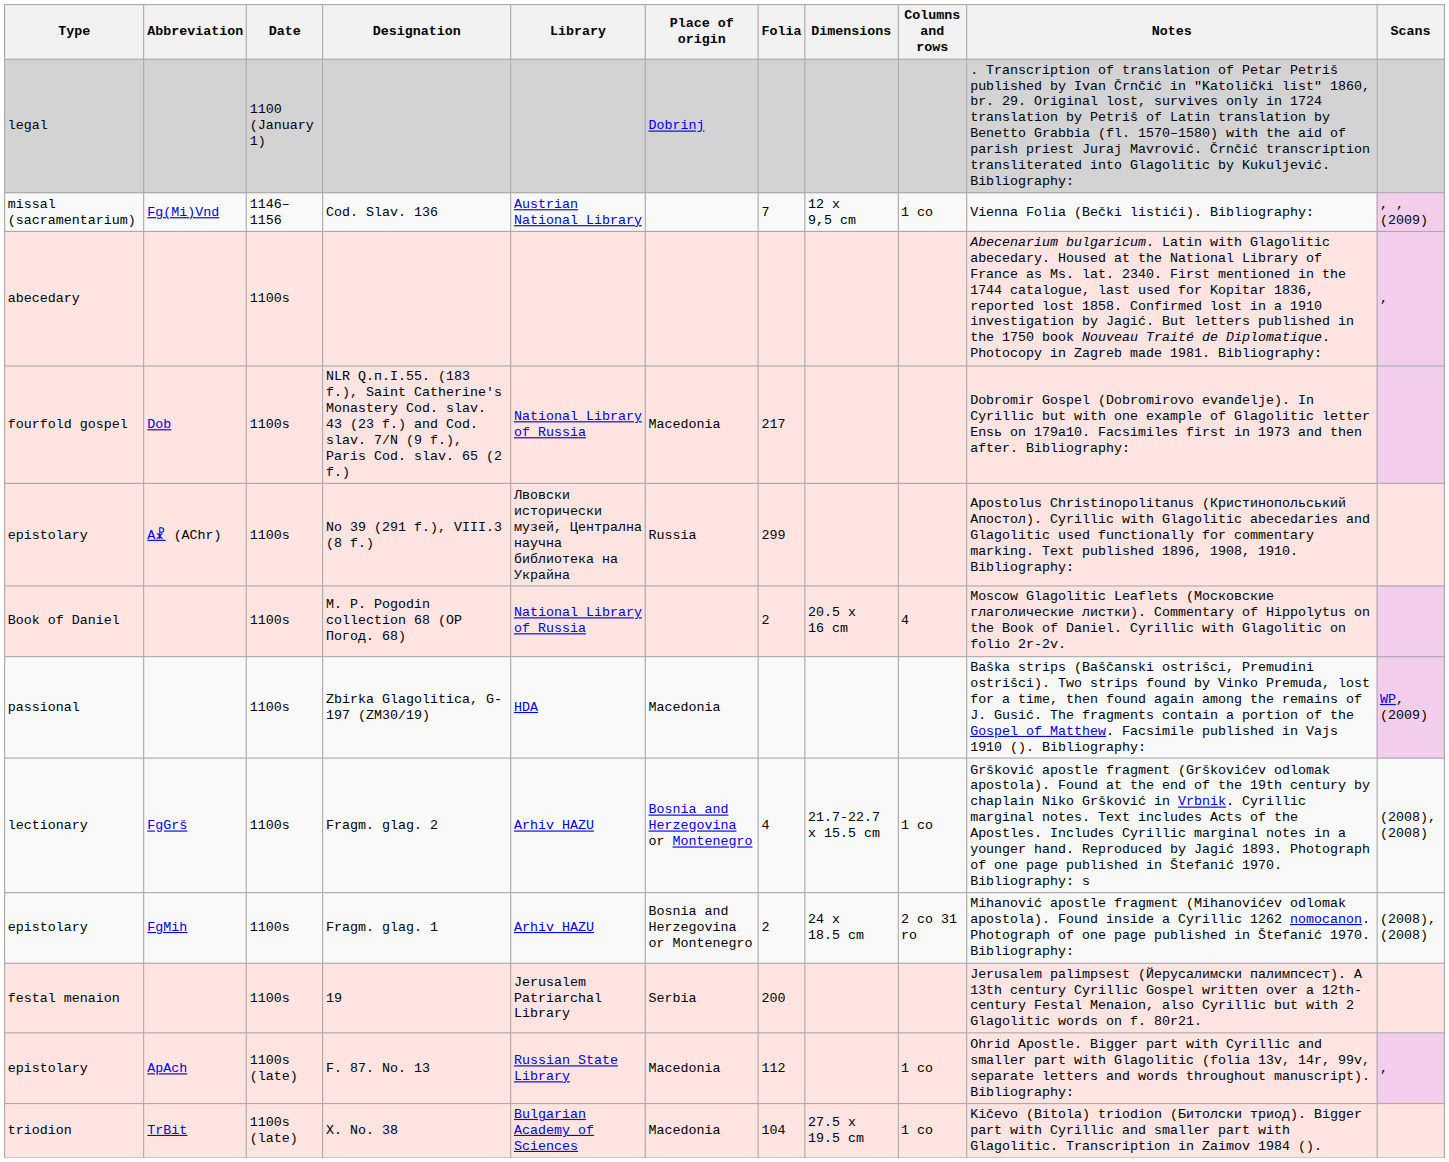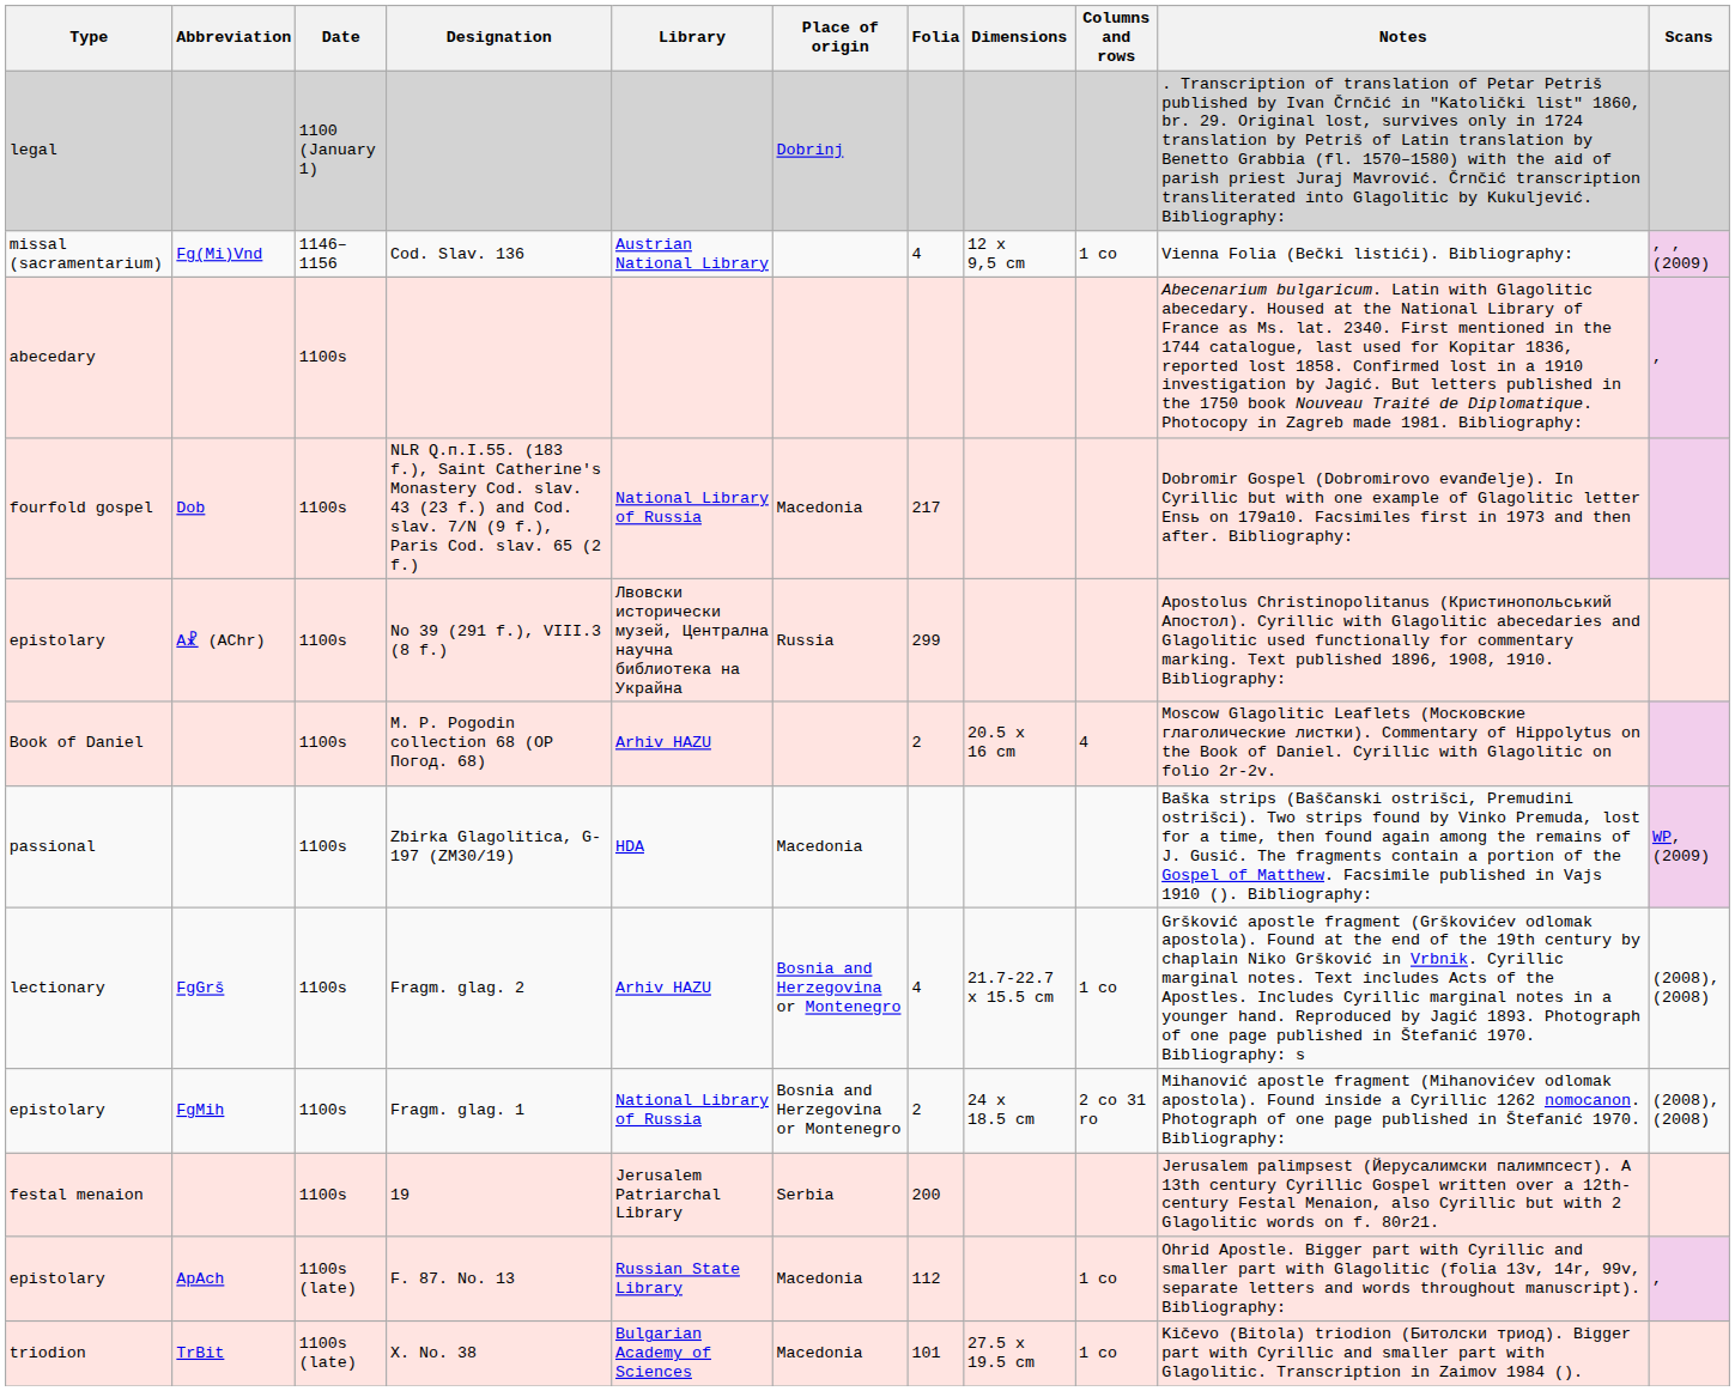Cod. Slav. 136 | Folia: 7 -> 4
M. P. Pogodin collection 68 (ОР Погод. 68) | Library: National Library of Russia -> Arhiv HAZU
Fragm. glag. 1 | Library: Arhiv HAZU -> National Library of Russia
X. No. 38 | Folia: 104 -> 101
